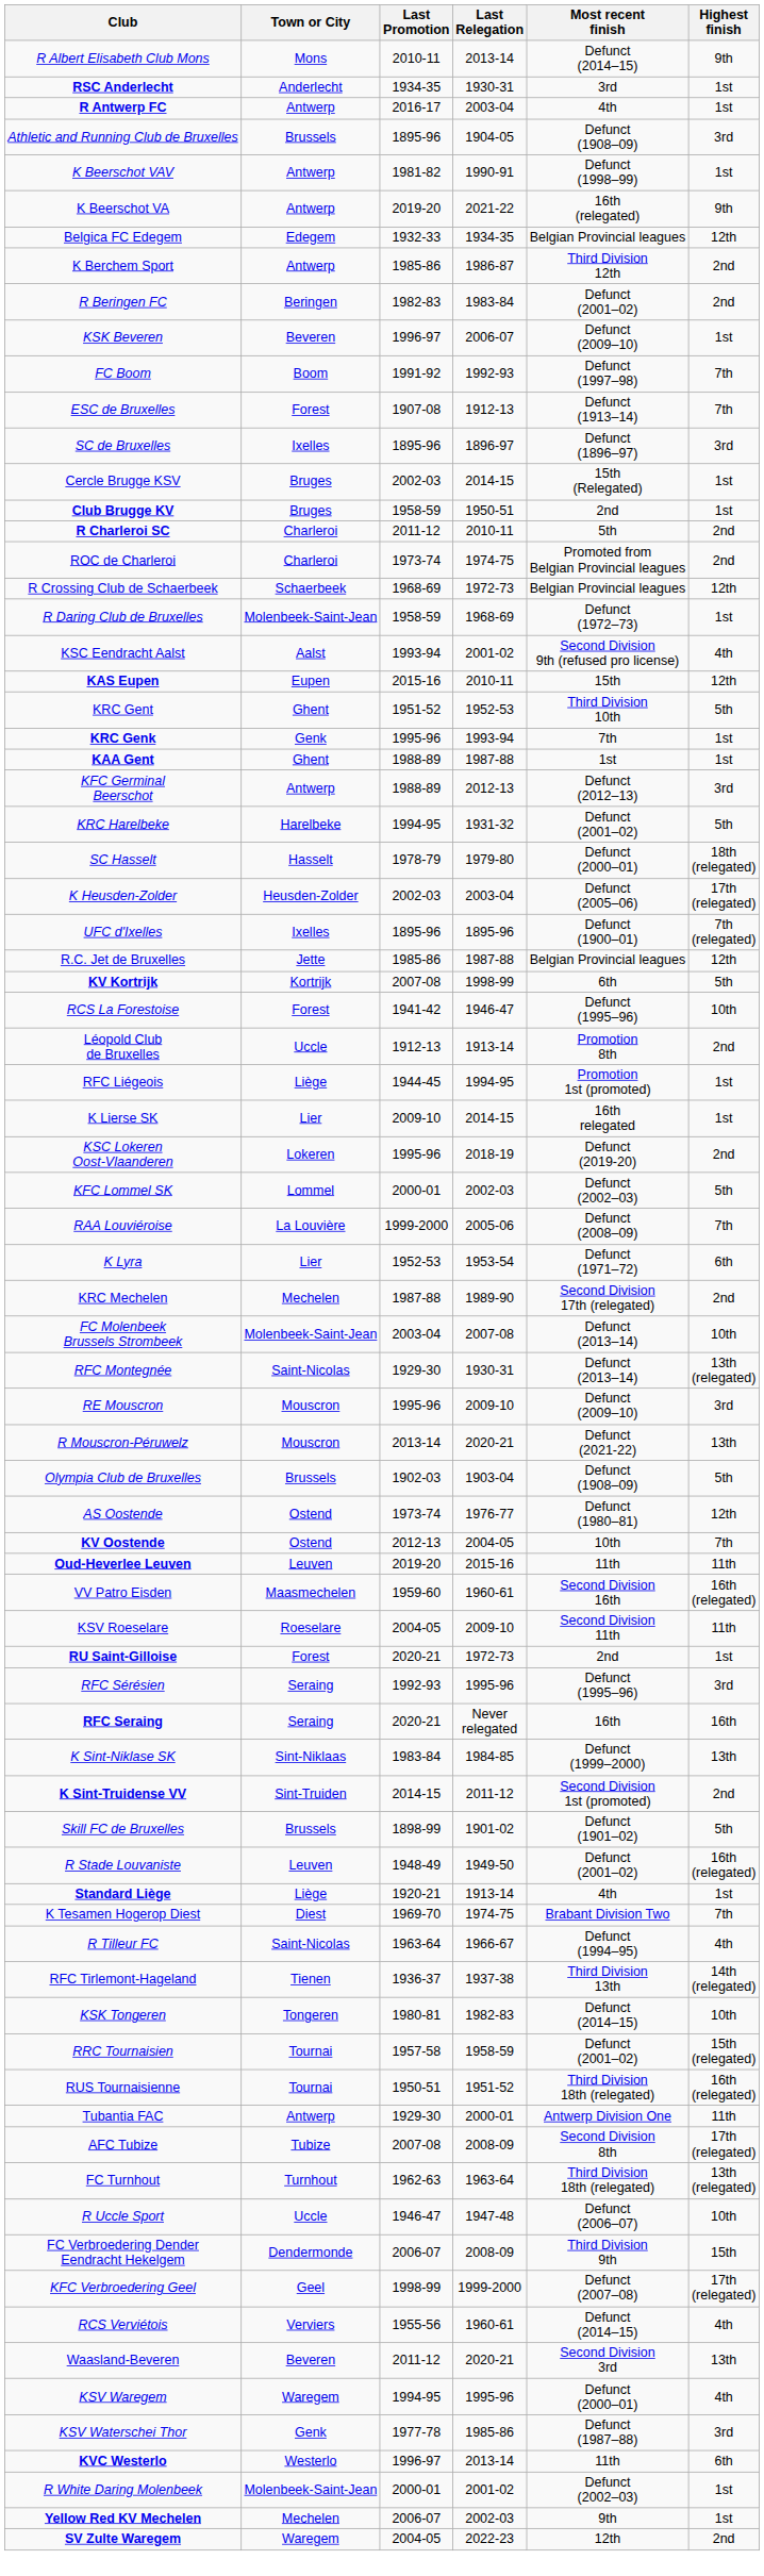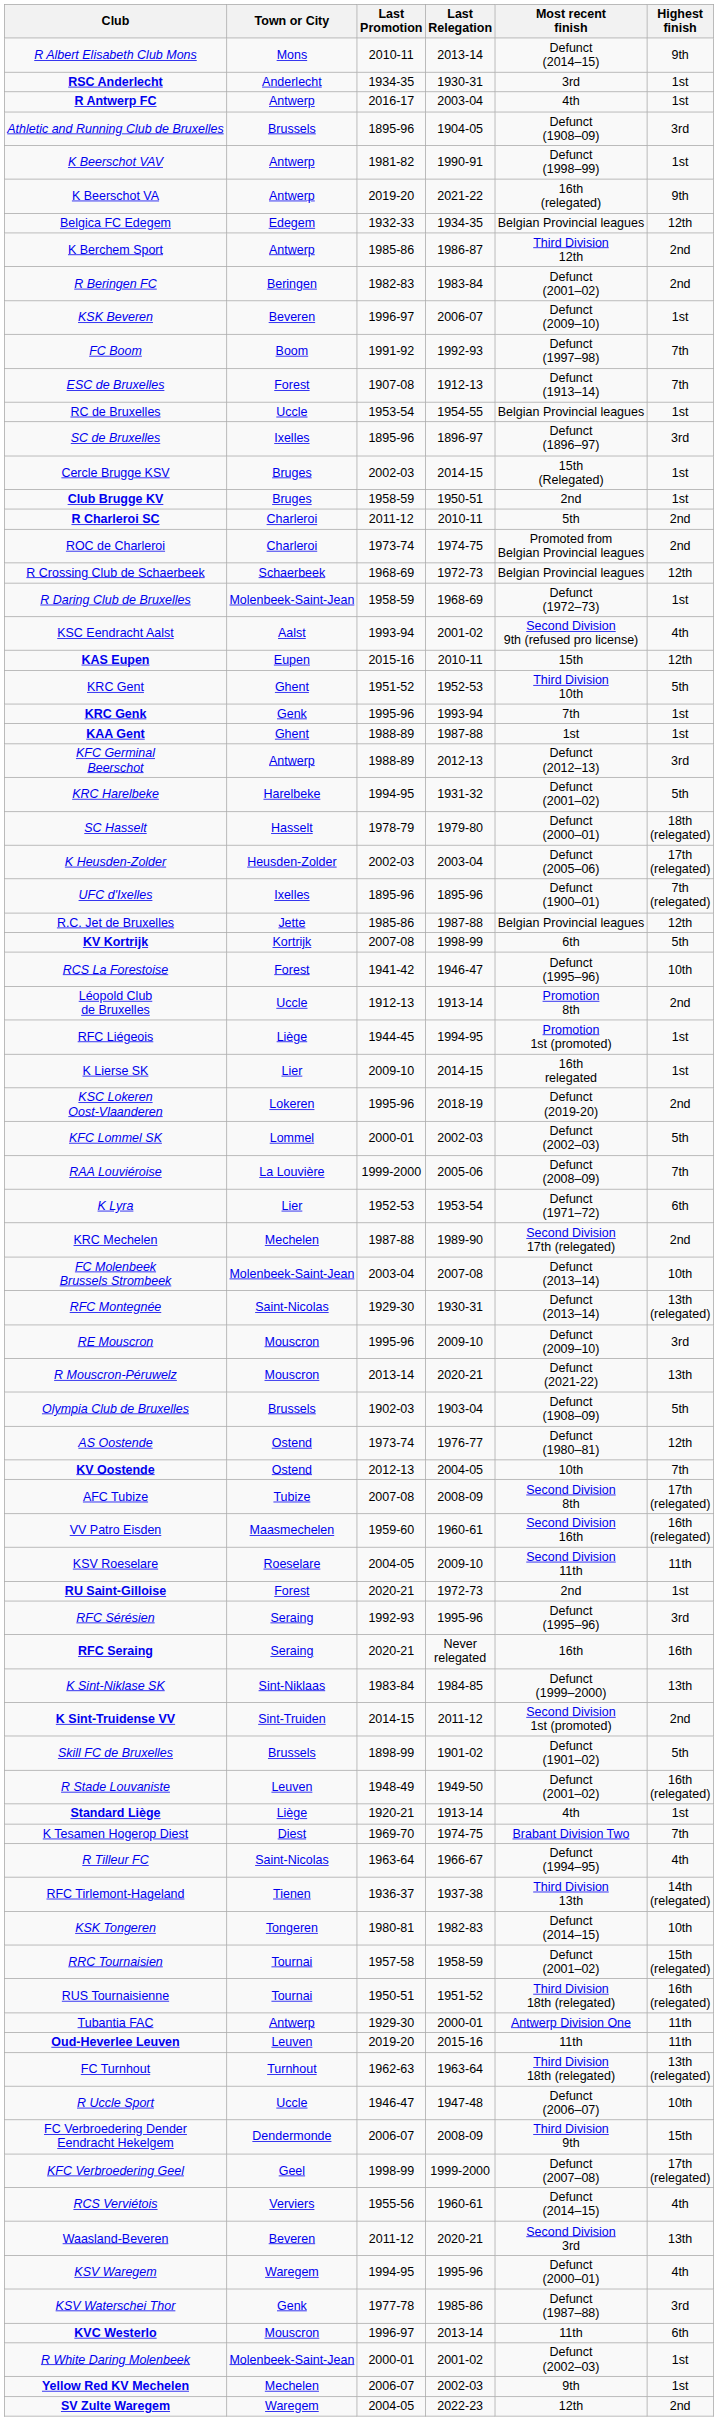+ row: RC de Bruxelles | Uccle | 1953-54 | 1954-55 | Belgian Provincial leagues | 1st
rows swapped: Oud-Heverlee Leuven <-> AFC Tubize
KVC Westerlo | Town or City: Westerlo -> Mouscron
